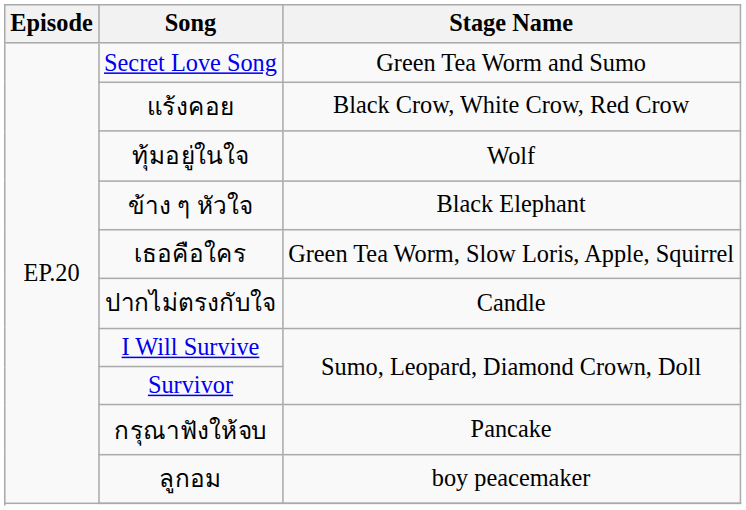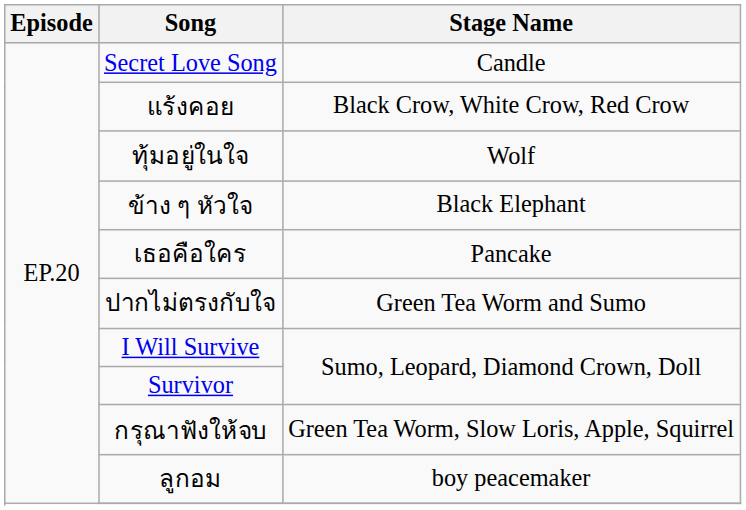Secret Love Song | Stage Name: Green Tea Worm and Sumo -> Candle
เธอคือใคร | Stage Name: Green Tea Worm, Slow Loris, Apple, Squirrel -> Pancake
ปากไม่ตรงกับใจ | Stage Name: Candle -> Green Tea Worm and Sumo
กรุณาฟังให้จบ | Stage Name: Pancake -> Green Tea Worm, Slow Loris, Apple, Squirrel
